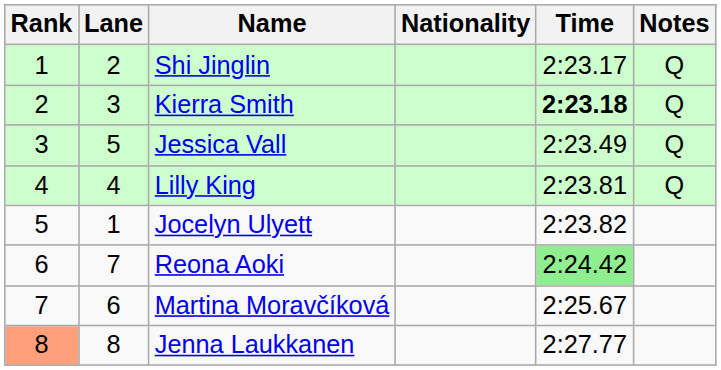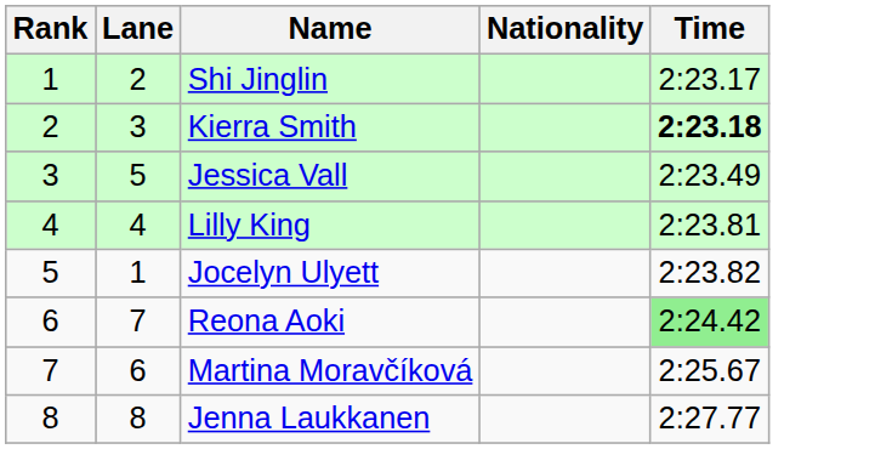- column: Notes | Q | Q | Q | Q
Jenna Laukkanen | Rank: lightsalmon background -> no background
